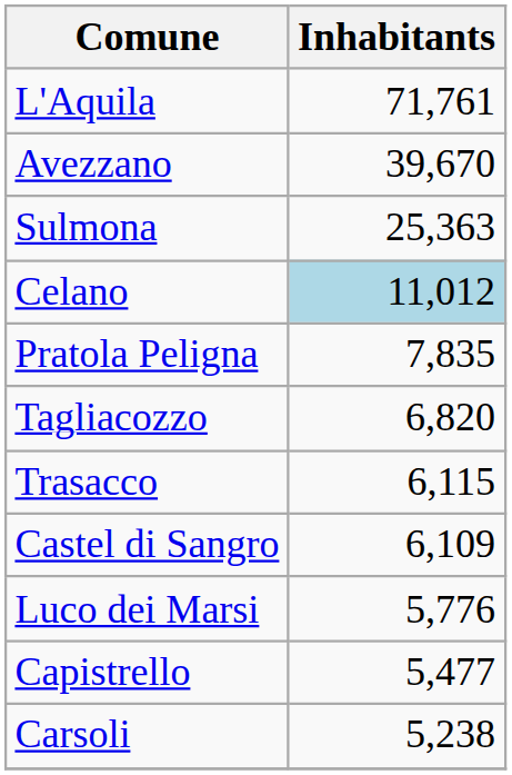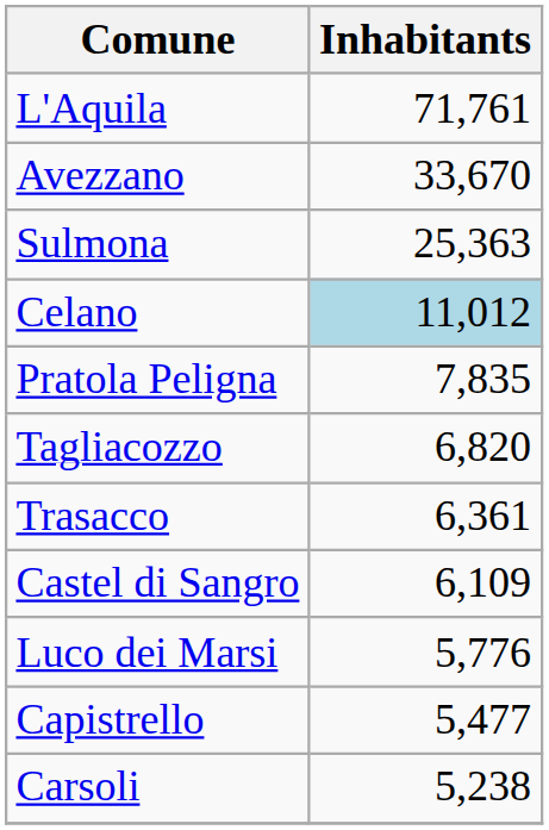Avezzano | Inhabitants: 39,670 -> 33,670
Trasacco | Inhabitants: 6,115 -> 6,361
